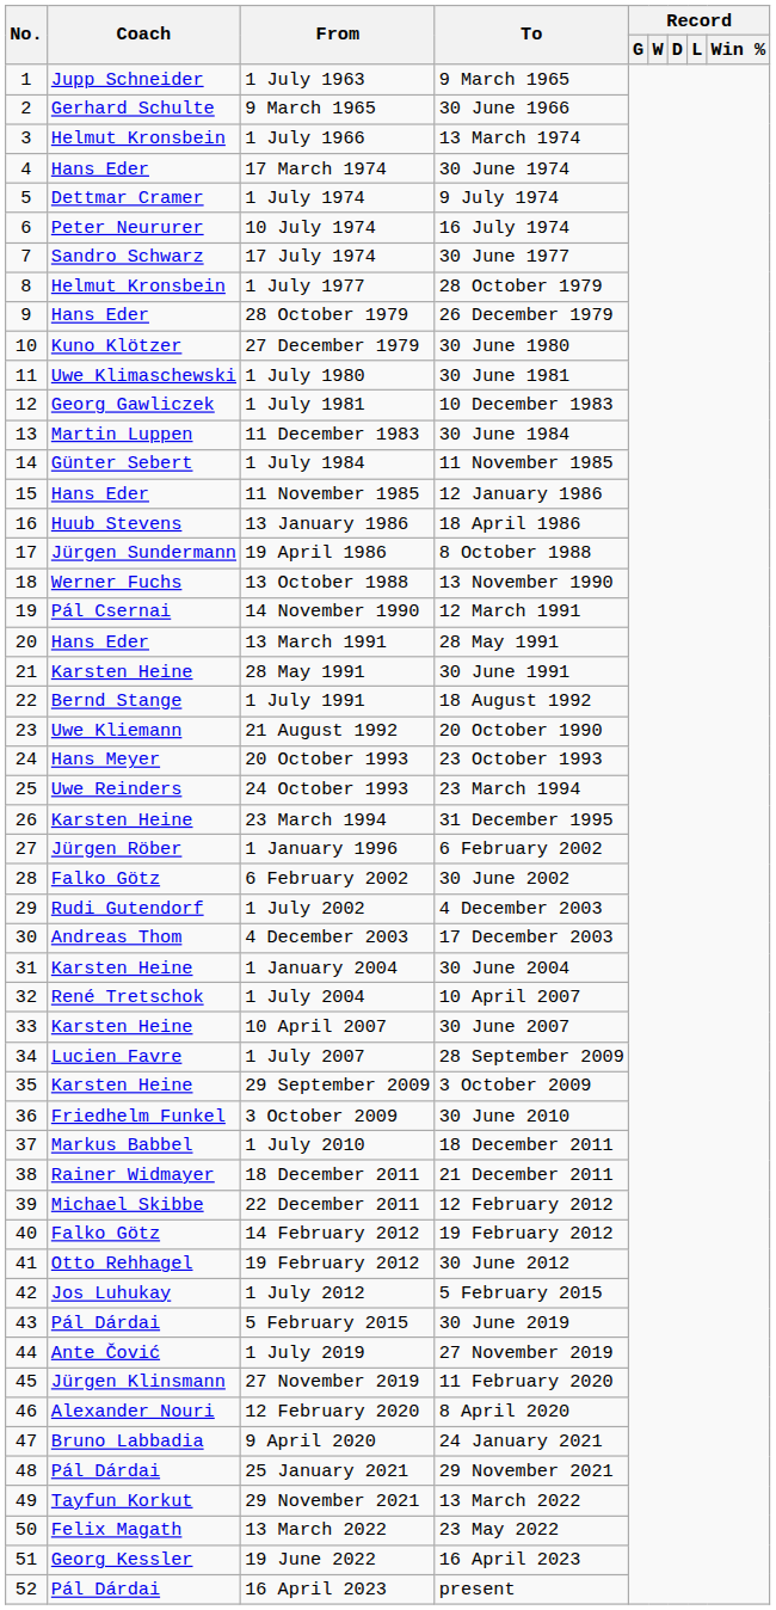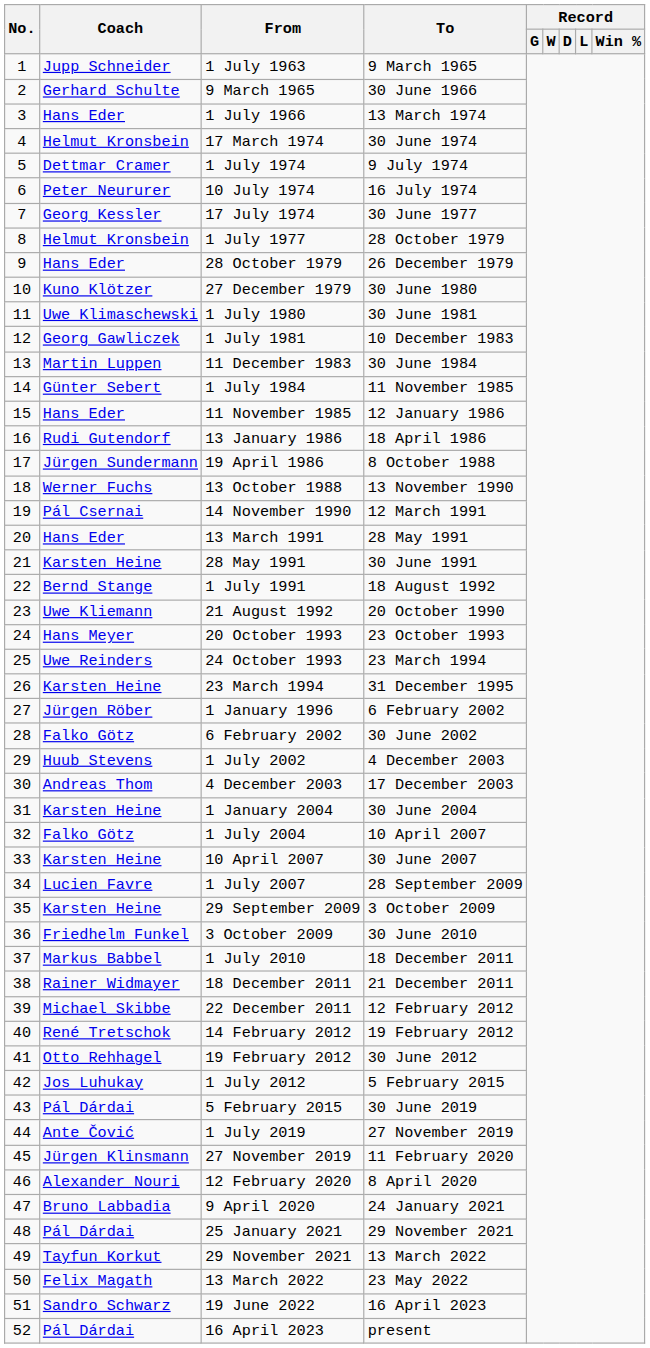1 July 1966 | Coach: Helmut Kronsbein -> Hans Eder
17 March 1974 | Coach: Hans Eder -> Helmut Kronsbein
17 July 1974 | Coach: Sandro Schwarz -> Georg Kessler
13 January 1986 | Coach: Huub Stevens -> Rudi Gutendorf
1 July 2002 | Coach: Rudi Gutendorf -> Huub Stevens
1 July 2004 | Coach: René Tretschok -> Falko Götz
14 February 2012 | Coach: Falko Götz -> René Tretschok
19 June 2022 | Coach: Georg Kessler -> Sandro Schwarz
